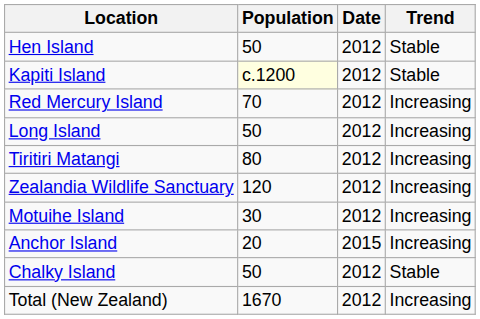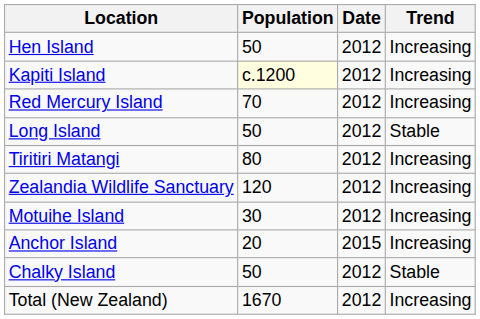Hen Island | Trend: Stable -> Increasing
Kapiti Island | Trend: Stable -> Increasing
Long Island | Trend: Increasing -> Stable
